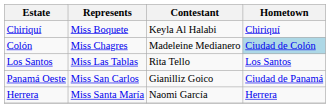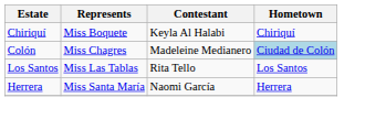- row: Panamá Oeste | Miss San Carlos | Gianilliz Goico | Ciudad de Panamá
